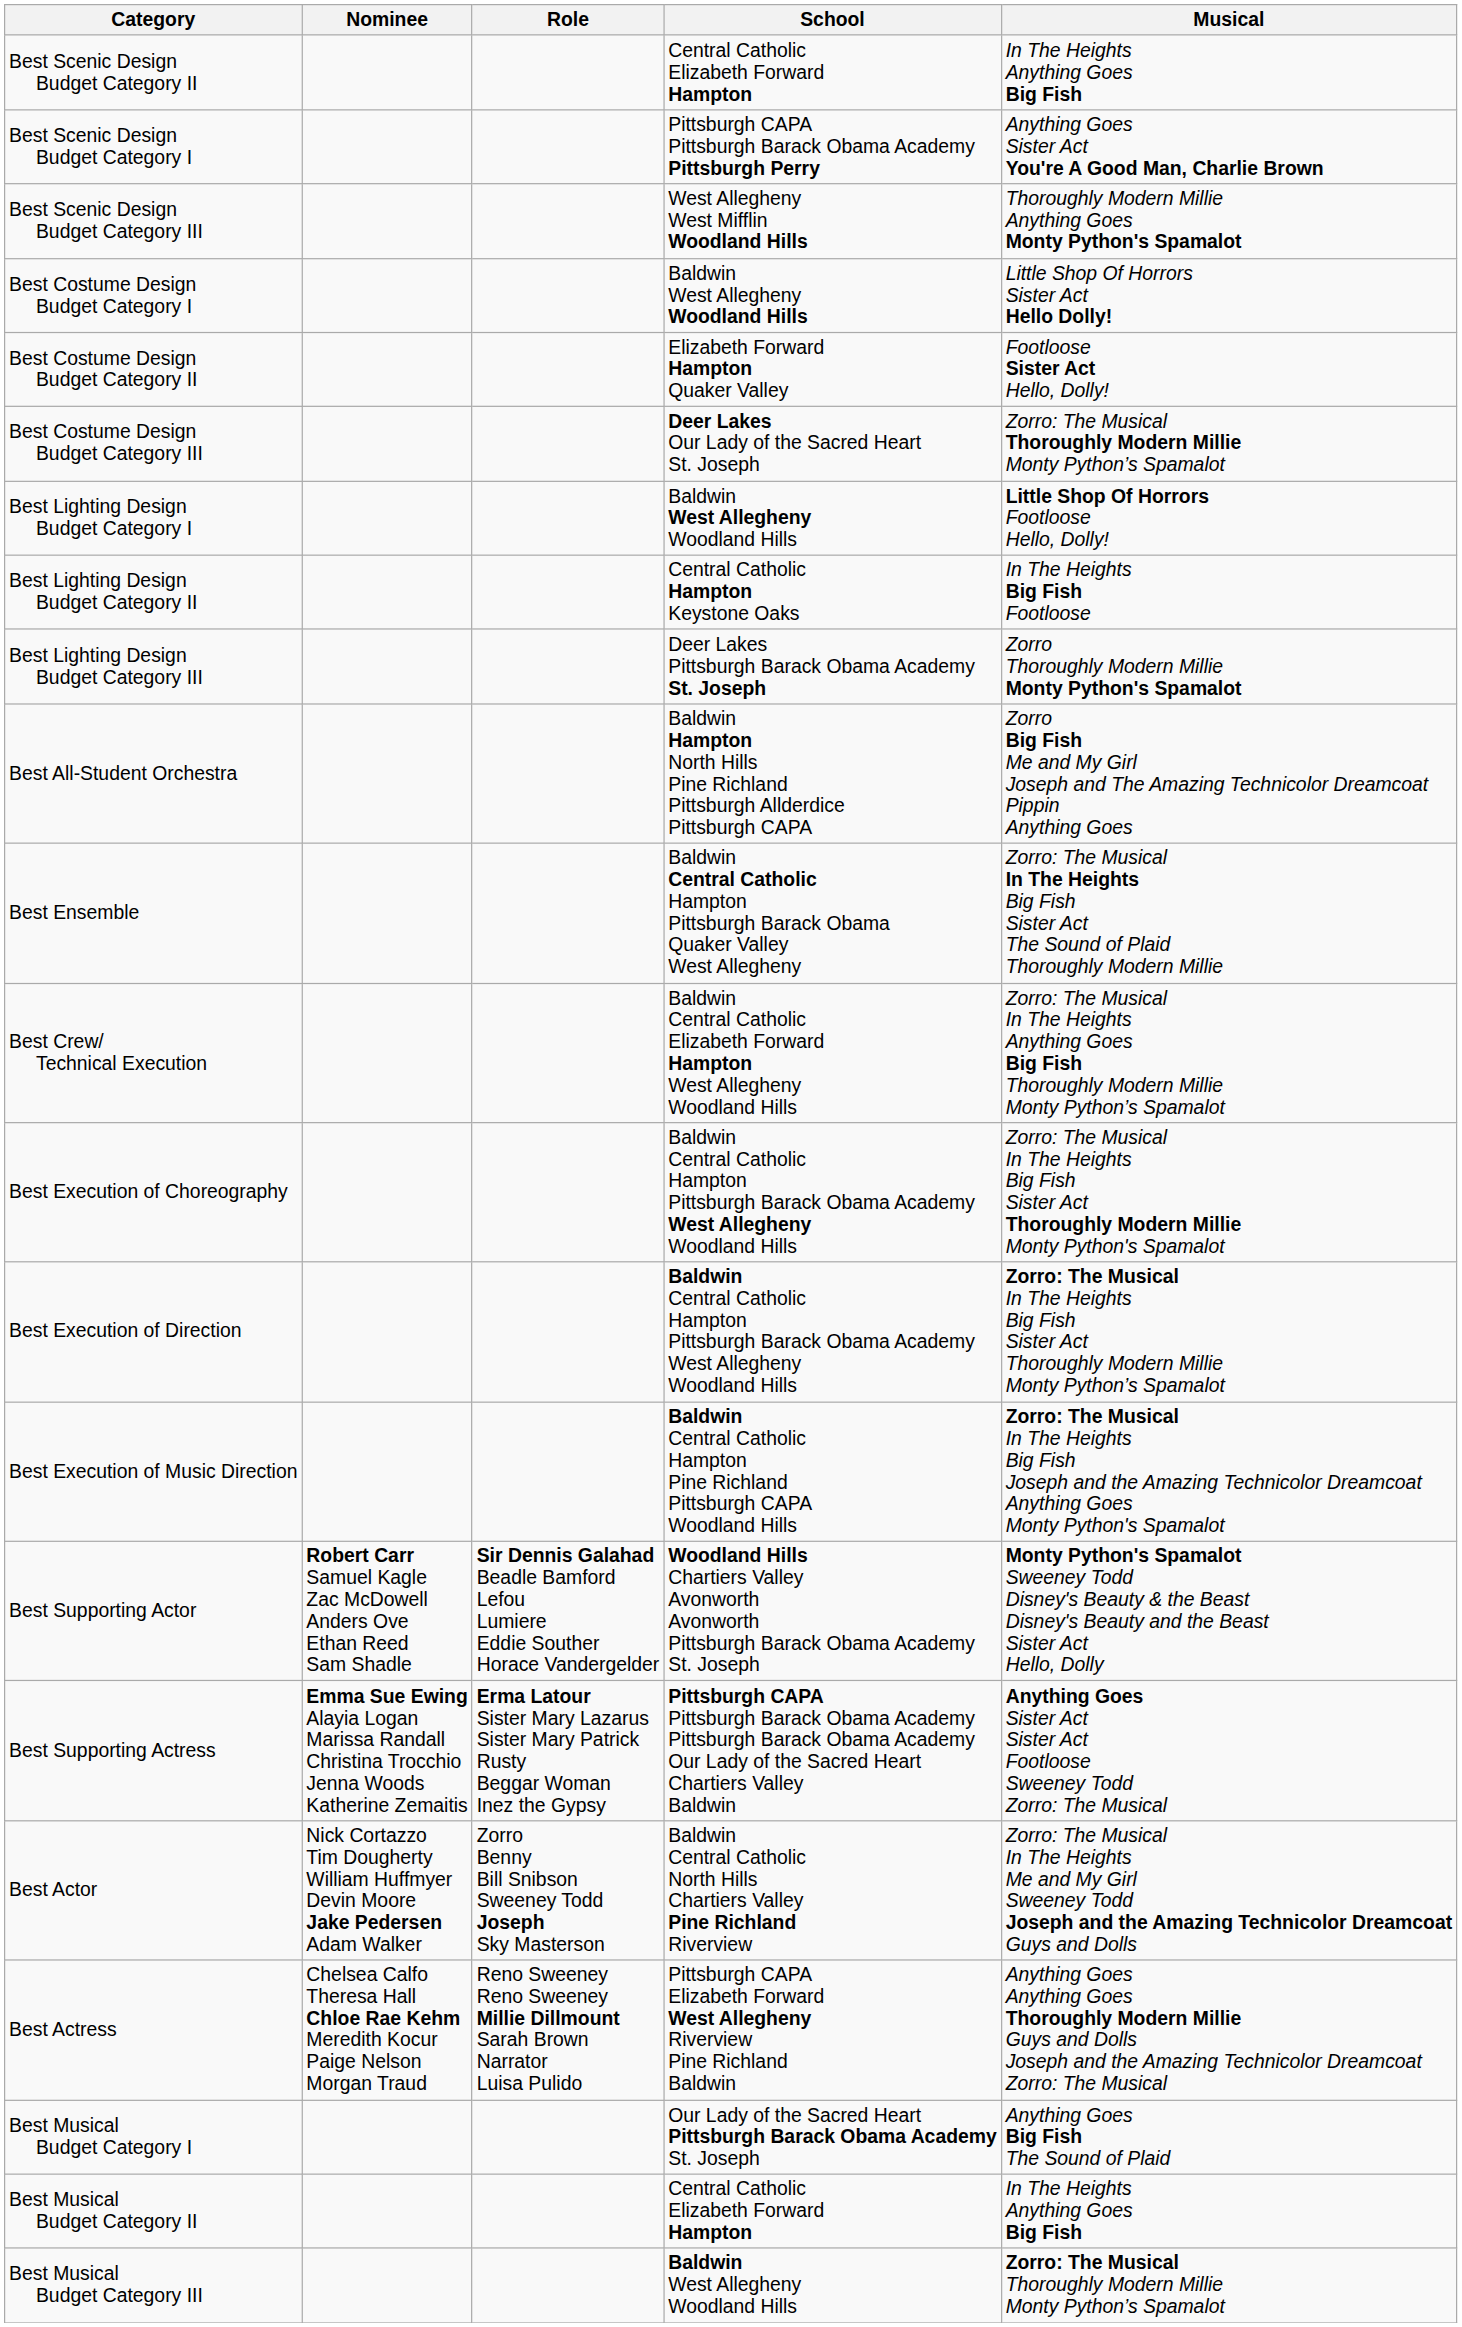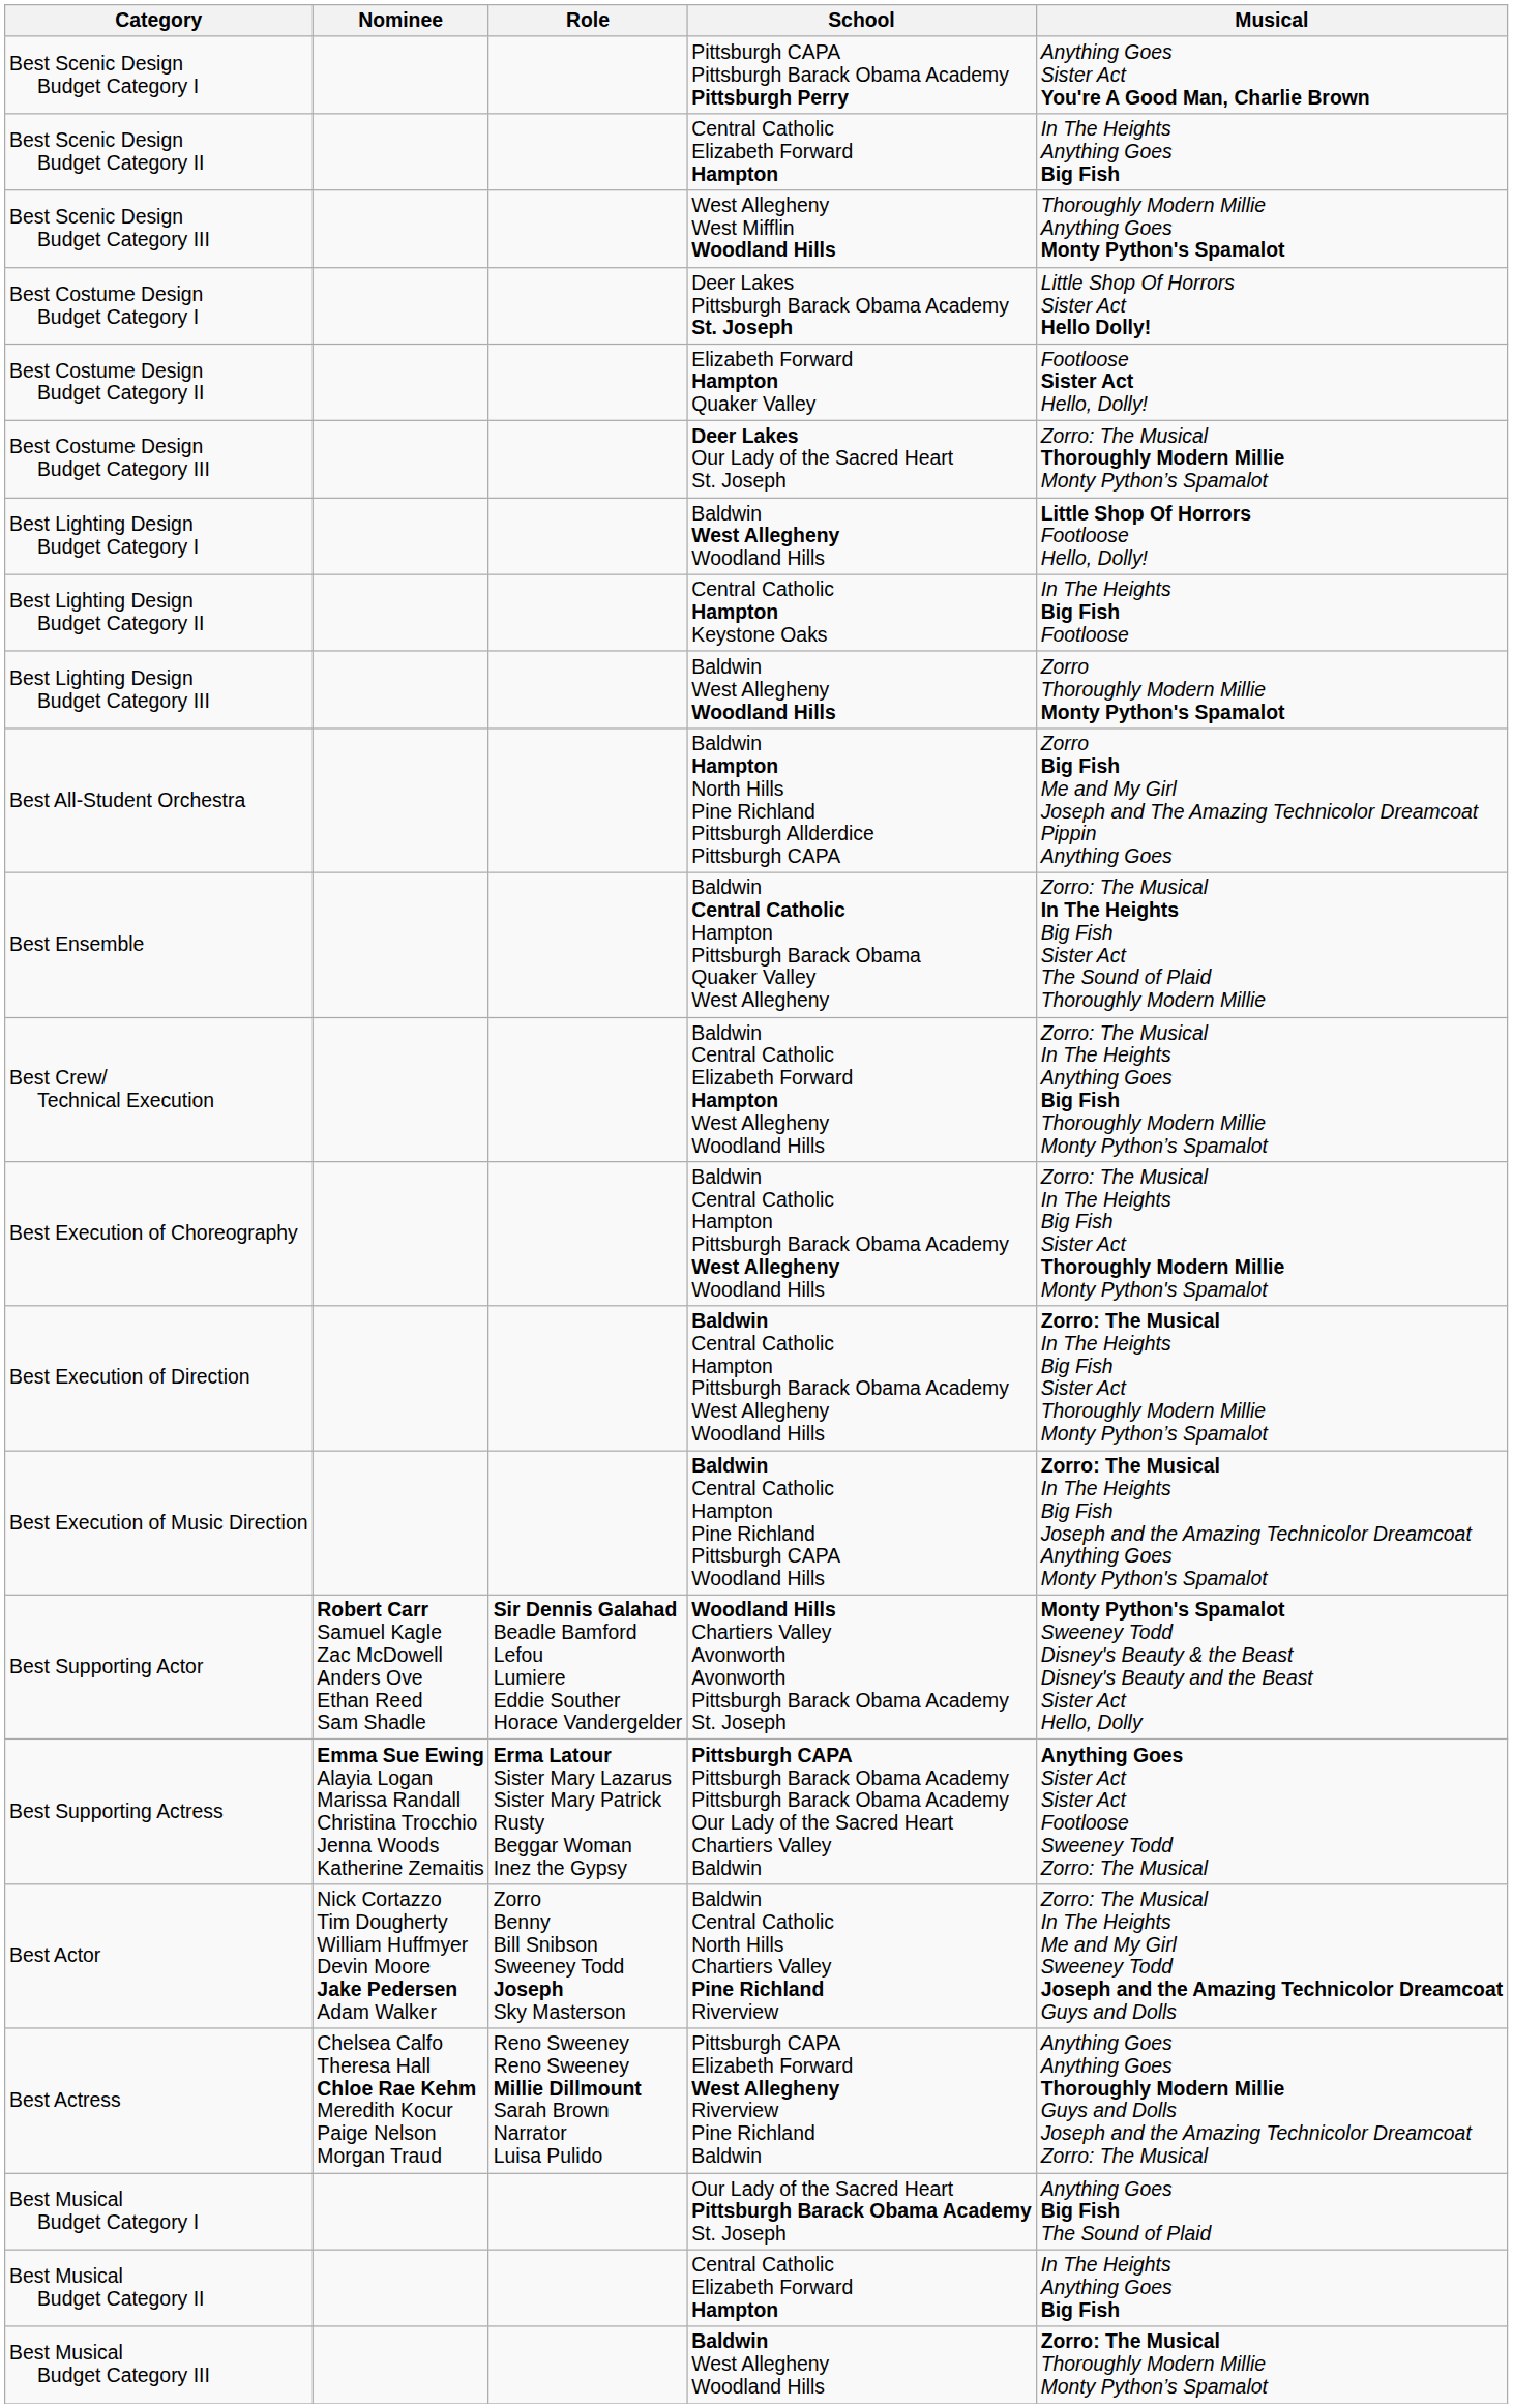rows swapped: Best Scenic Design Budget Category I <-> Best Scenic Design Budget Category II
Best Costume Design Budget Category I | School: Baldwin West Allegheny Woodland Hills -> Deer Lakes Pittsburgh Barack Obama Academy St. Joseph
Best Lighting Design Budget Category III | School: Deer Lakes Pittsburgh Barack Obama Academy St. Joseph -> Baldwin West Allegheny Woodland Hills
